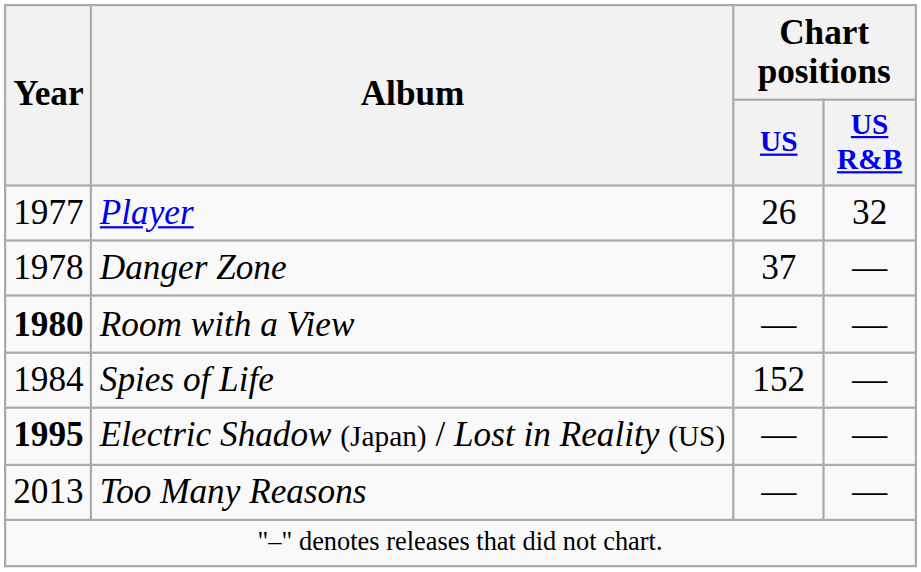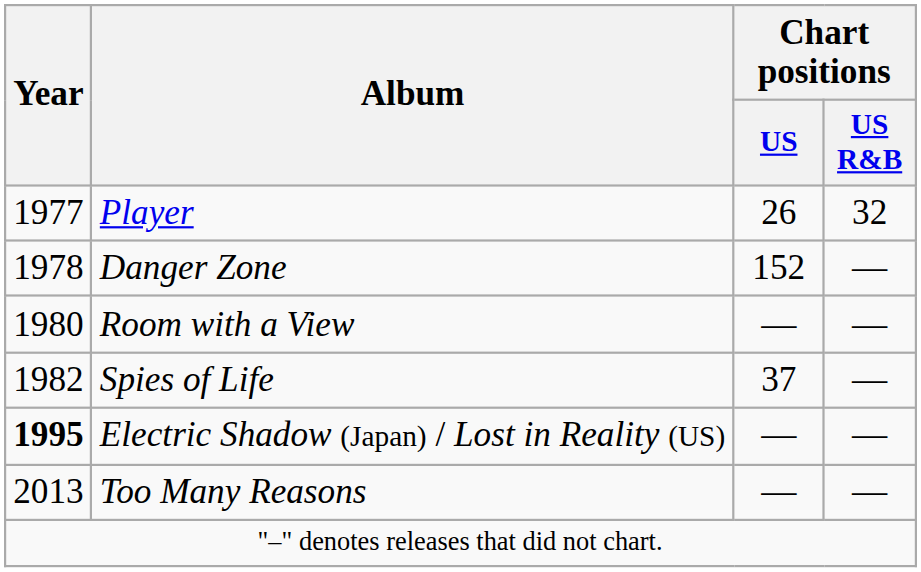Danger Zone | Chart positions / US: 37 -> 152
Room with a View | Year: bold -> normal
Spies of Life | Year: 1984 -> 1982
Spies of Life | Chart positions / US: 152 -> 37
